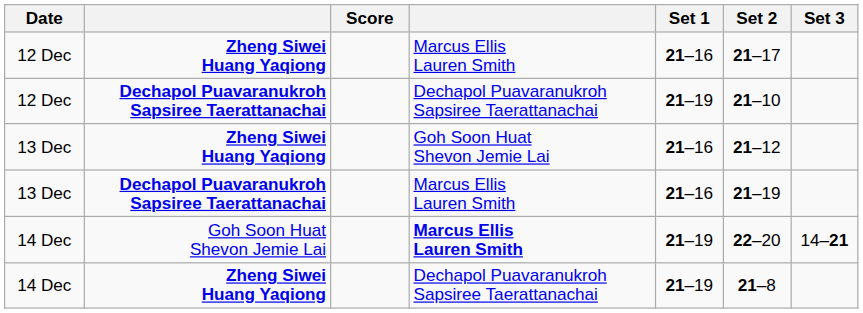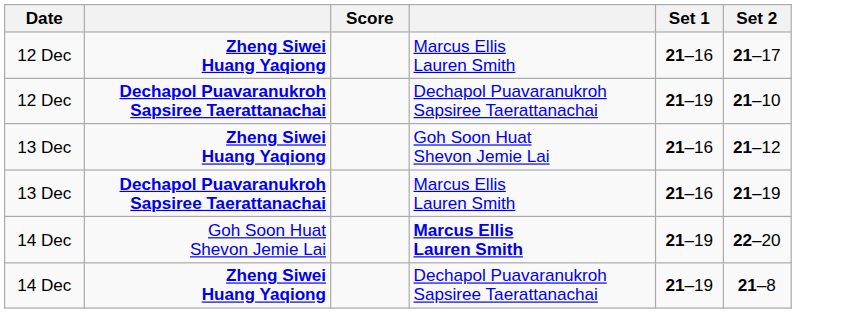- column: Set 3 | 14–21
